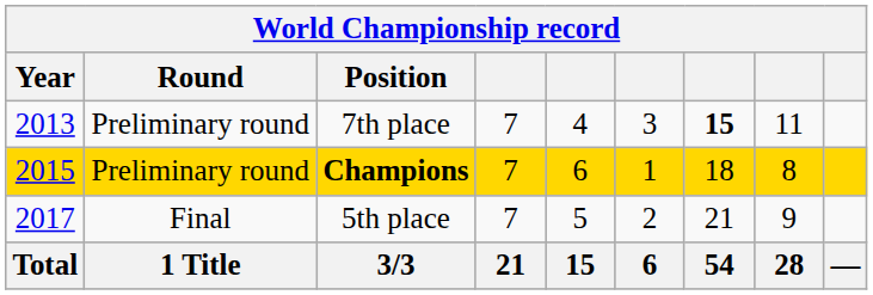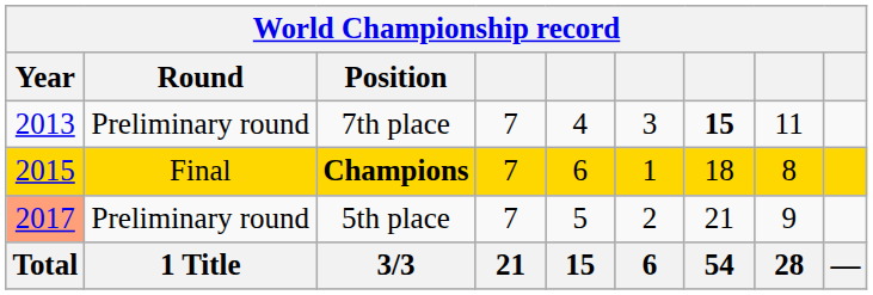Champions | Round: Preliminary round -> Final
5th place | Year: no background -> lightsalmon background
5th place | Round: Final -> Preliminary round
